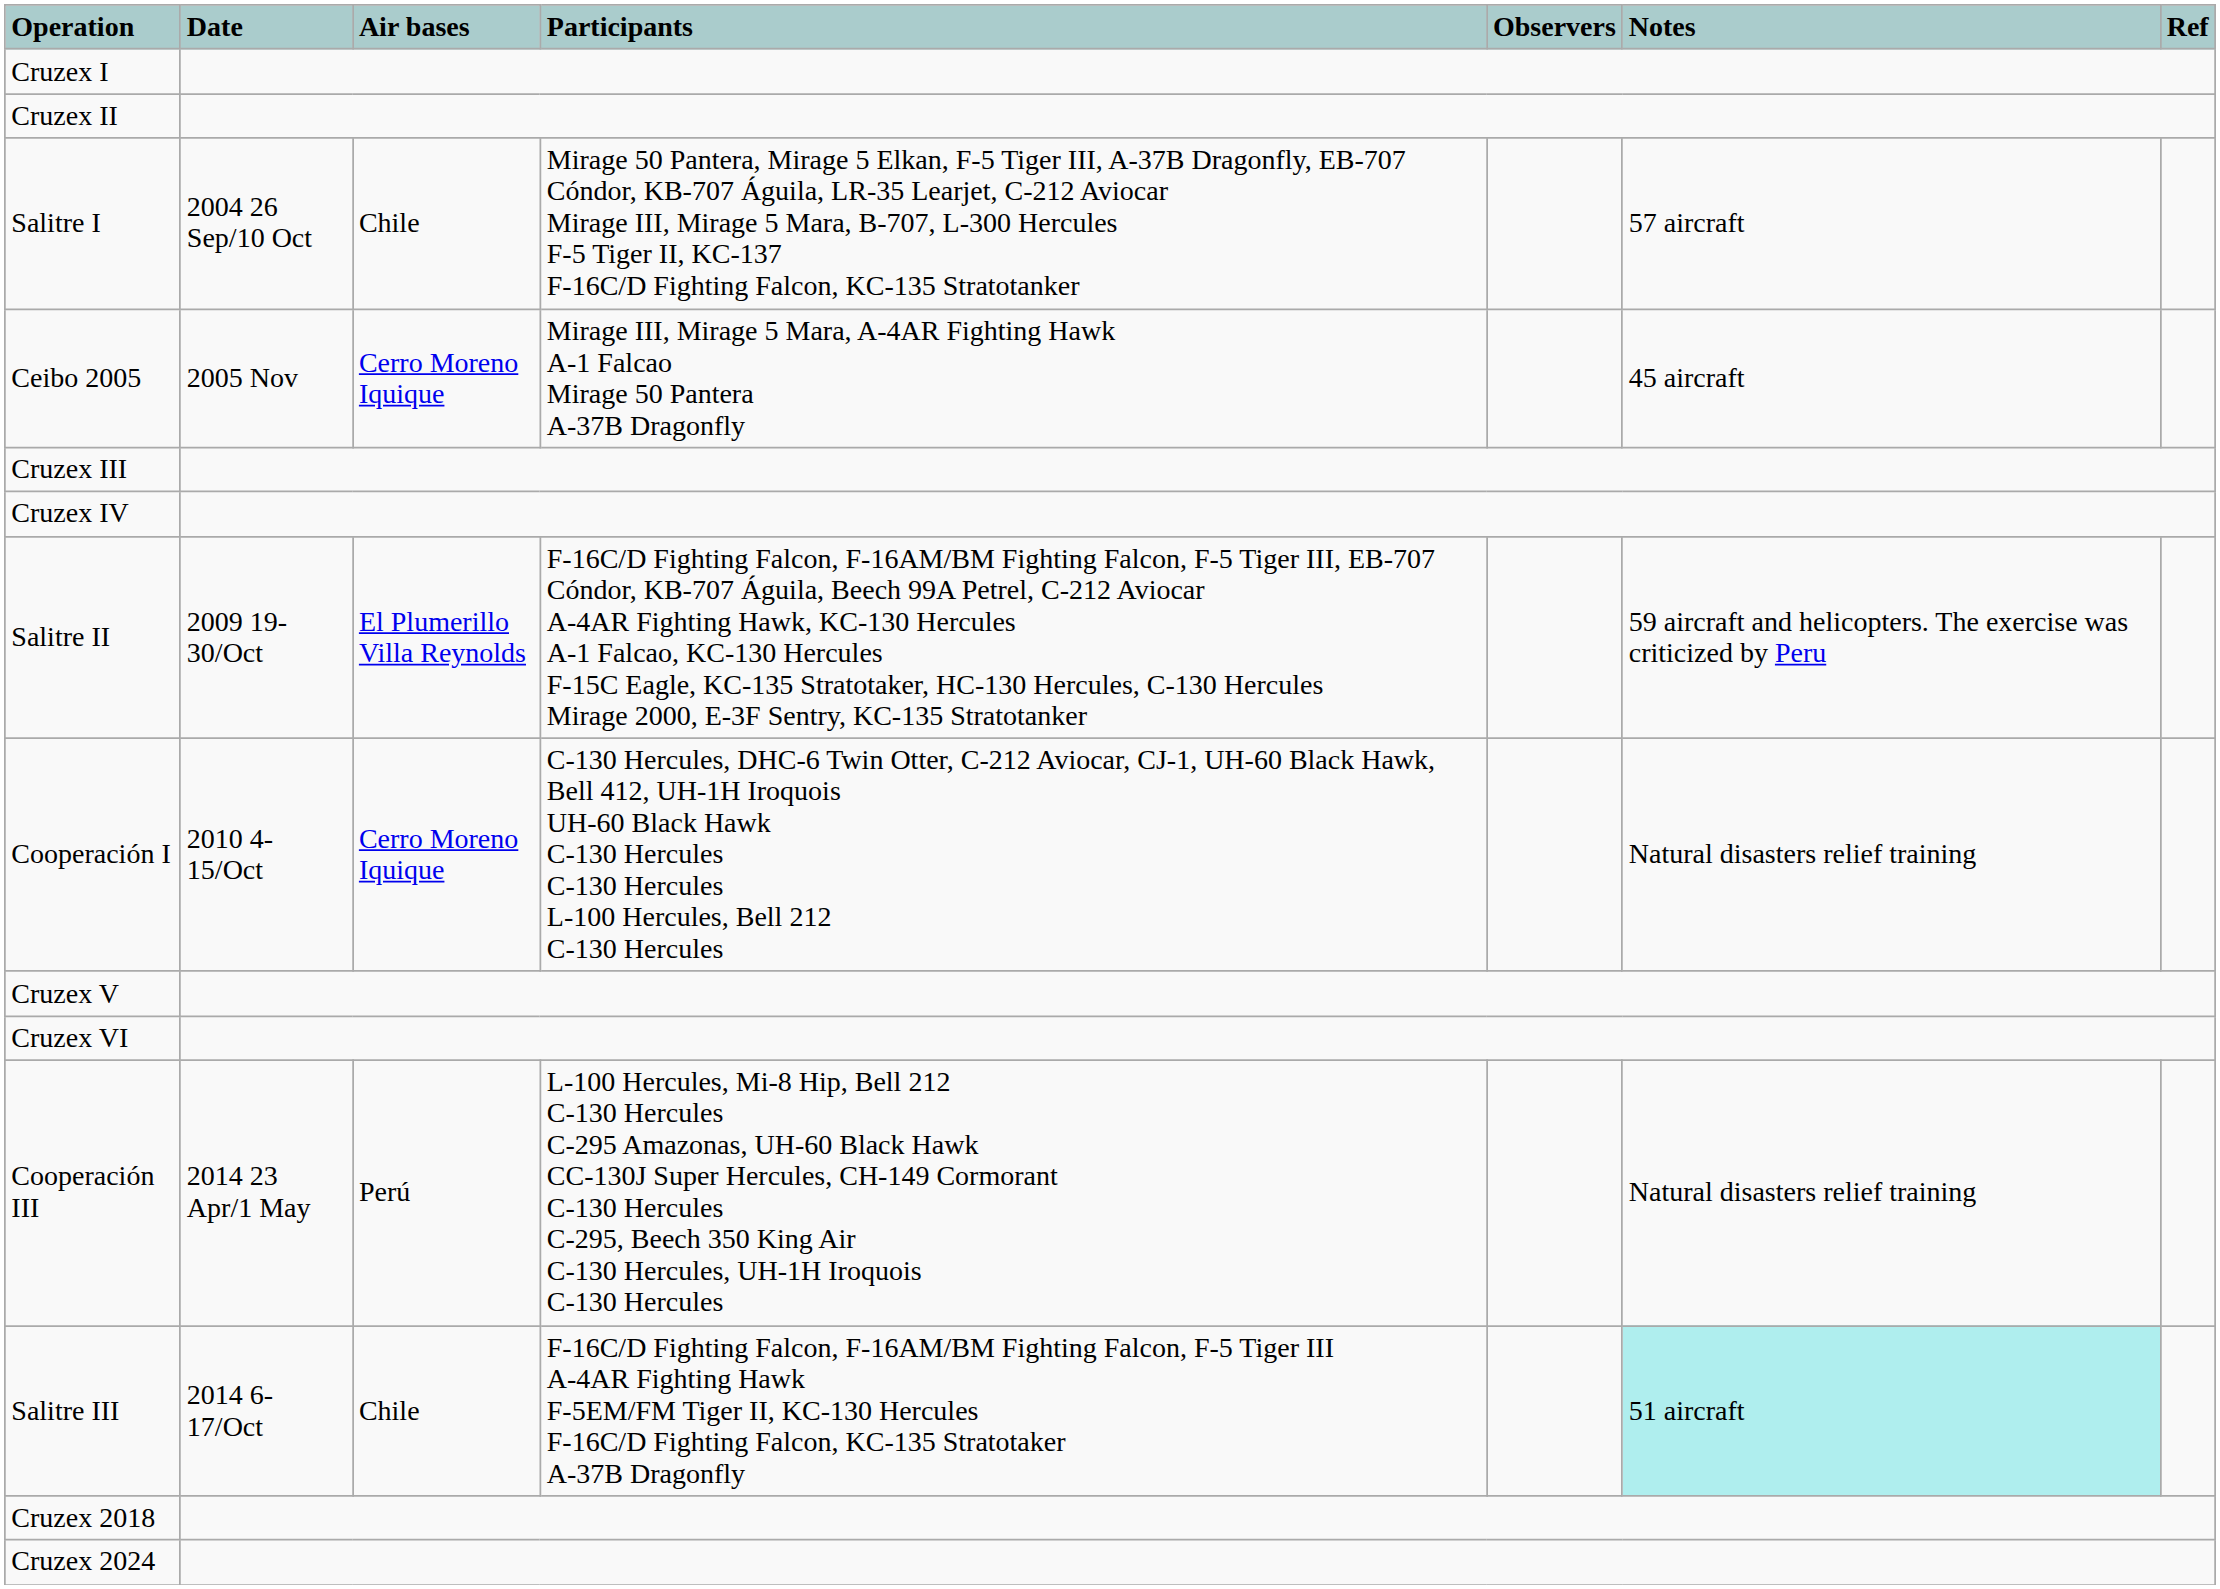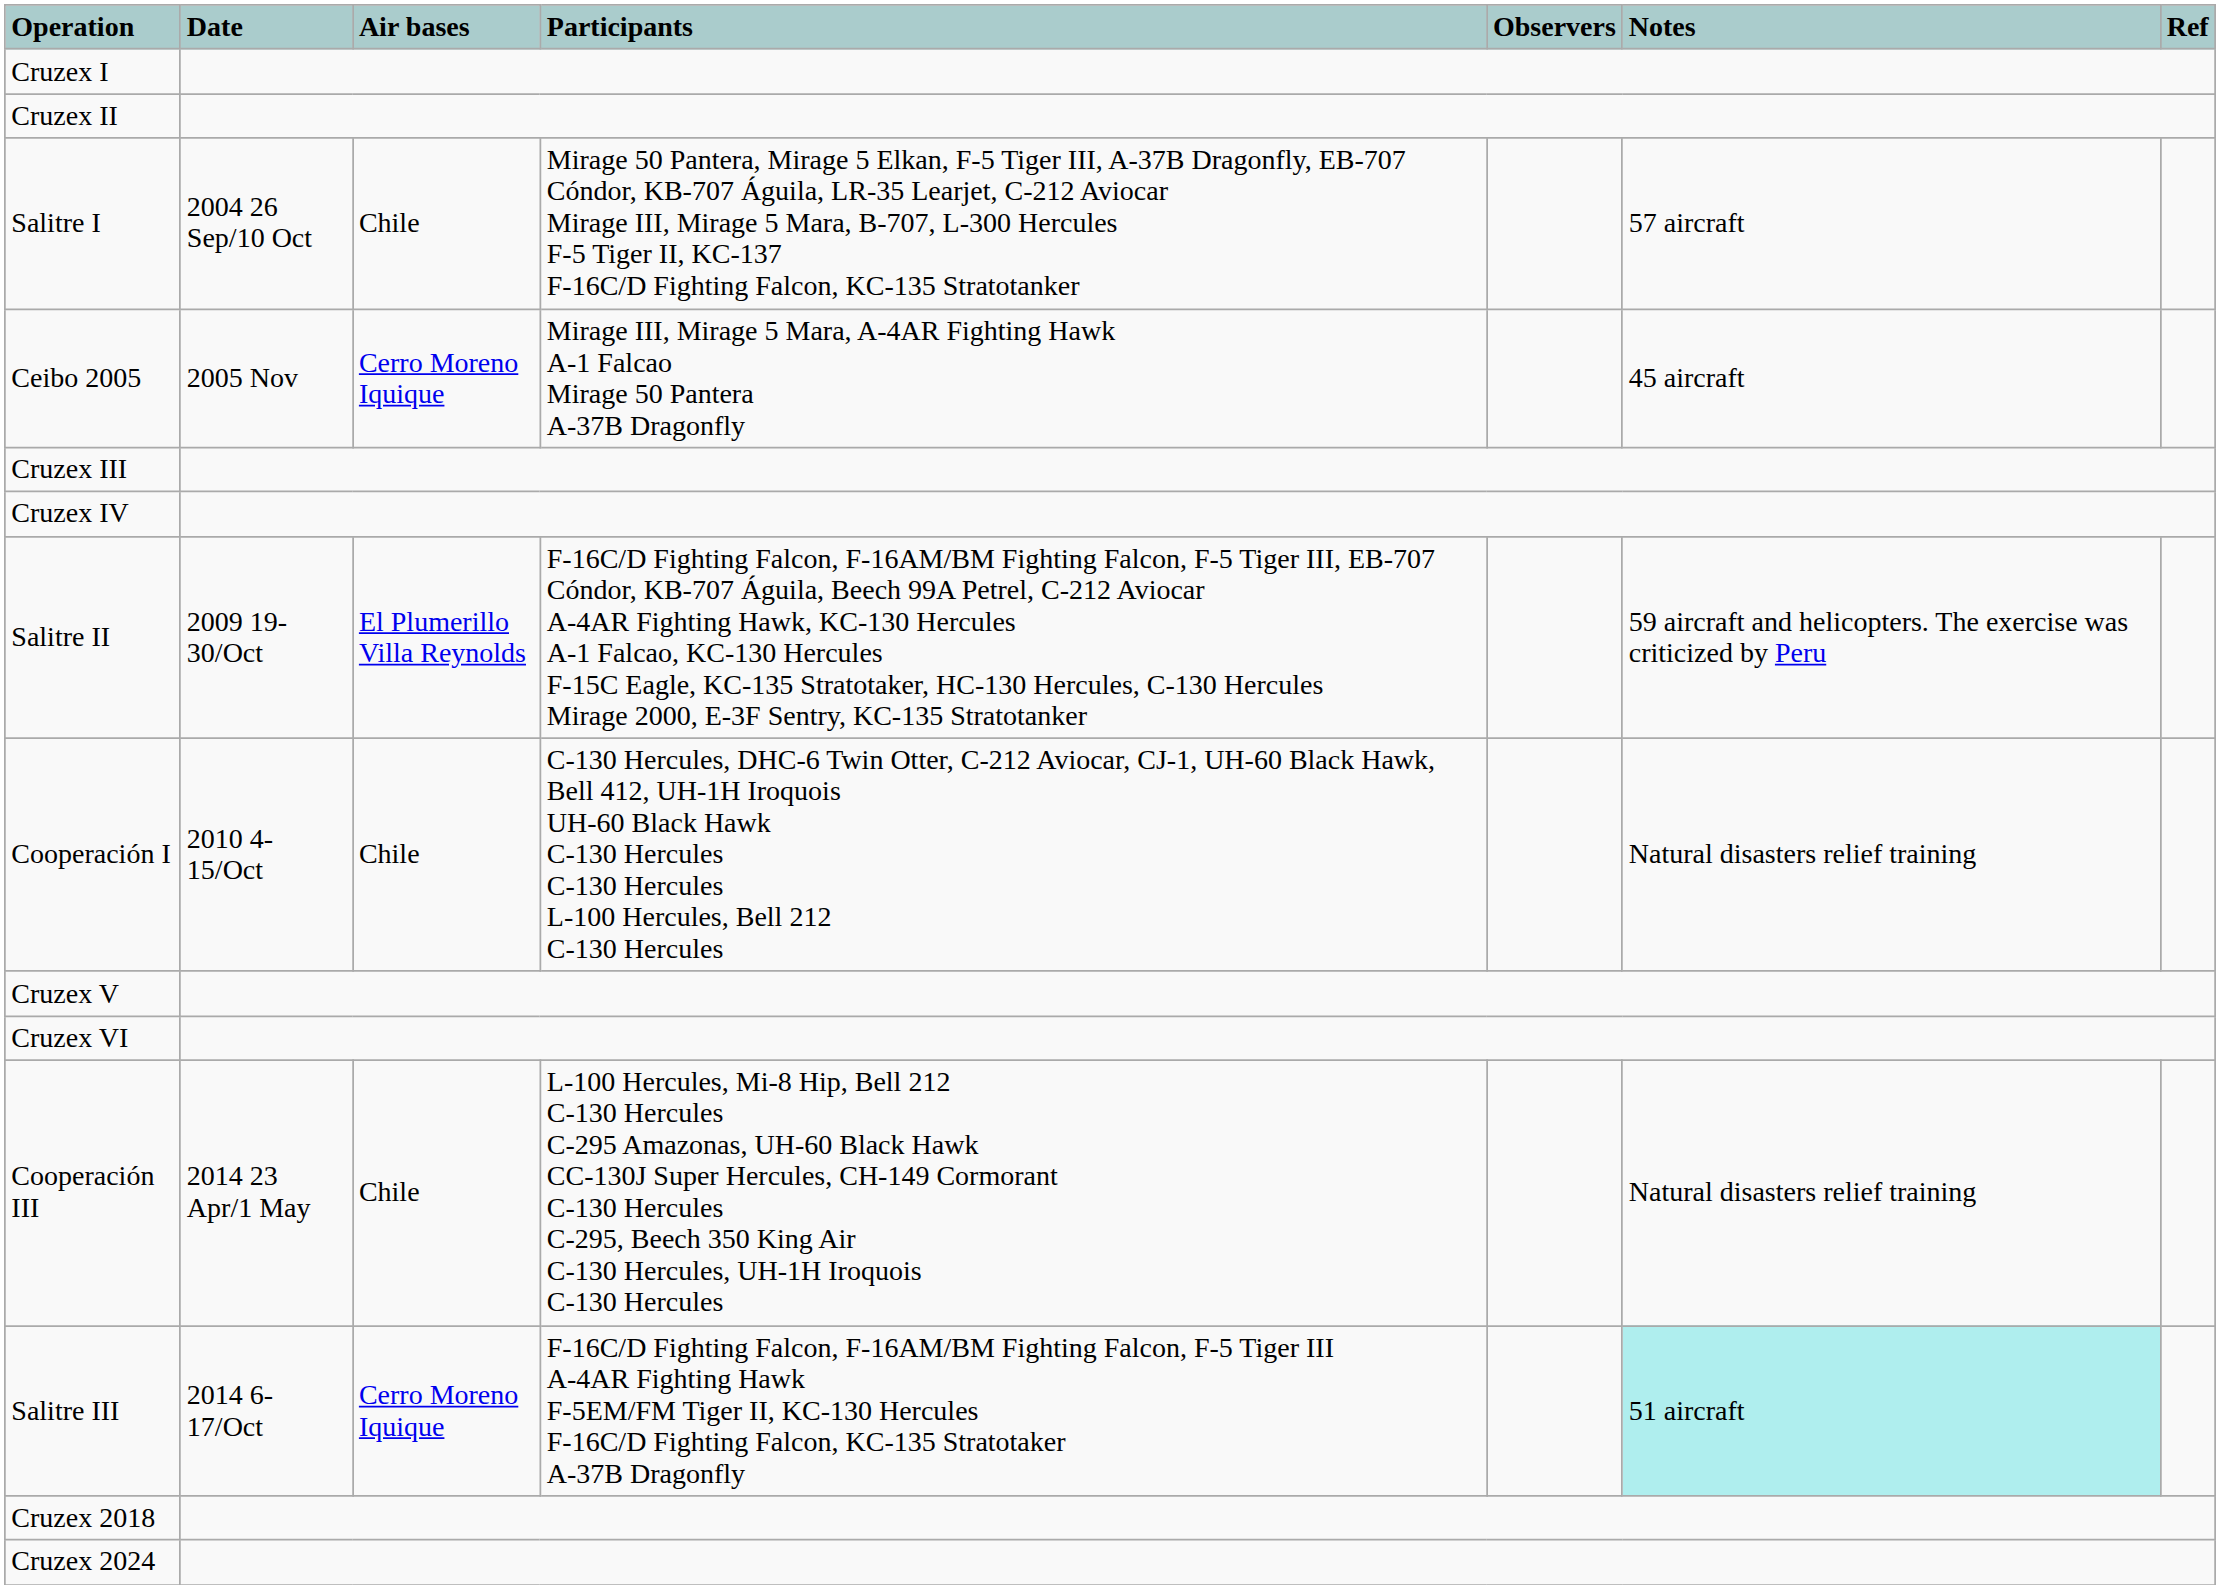Cooperación I | Air bases: Cerro Moreno Iquique -> Chile
Cooperación III | Air bases: Perú -> Chile
Salitre III | Air bases: Chile -> Cerro Moreno Iquique
